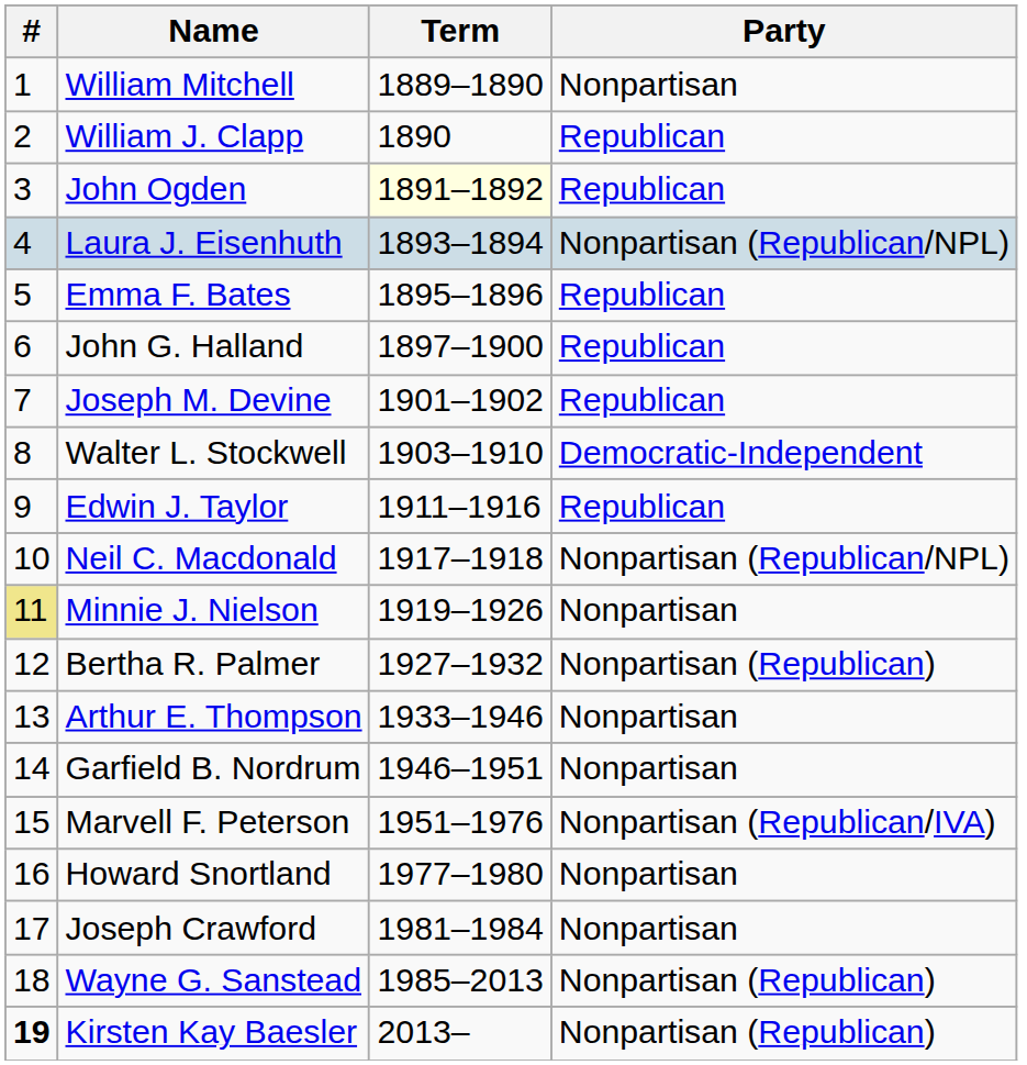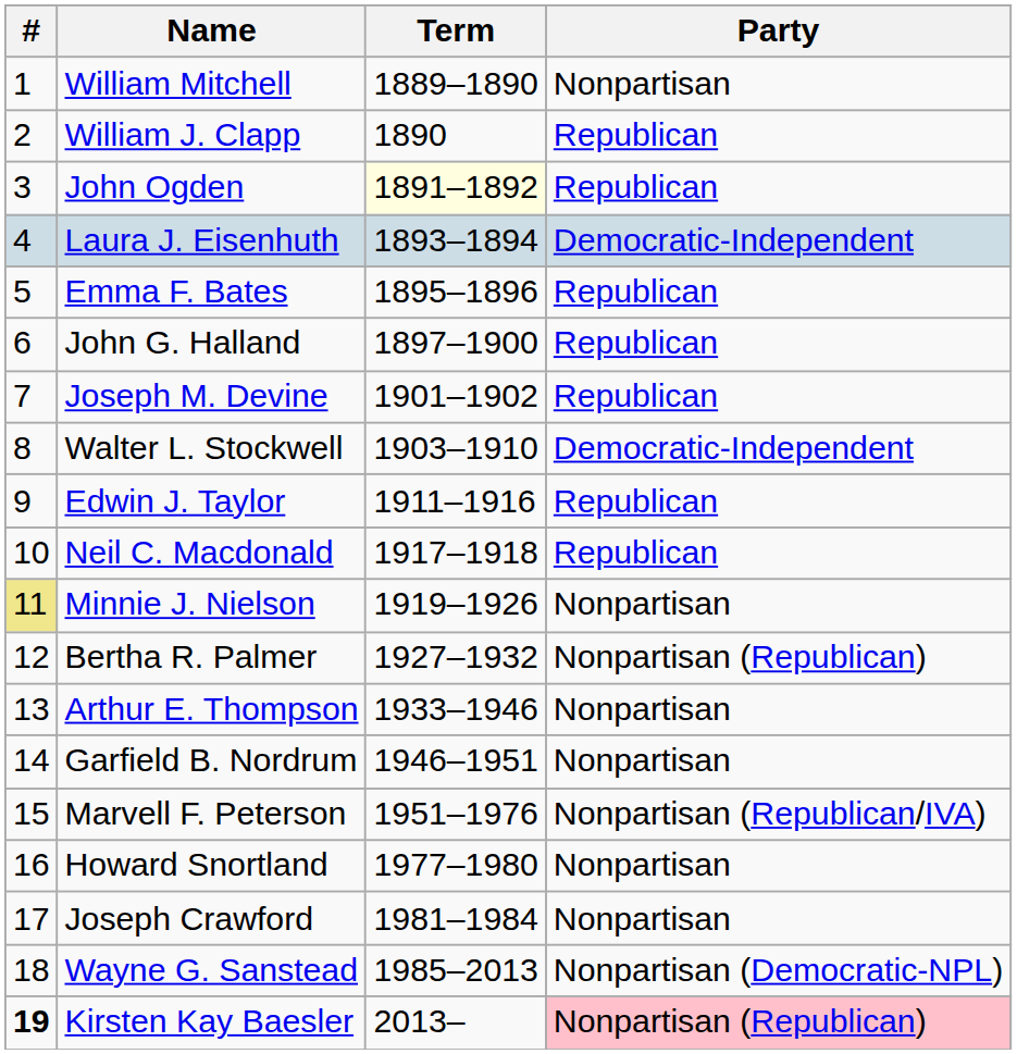Laura J. Eisenhuth | Party: Nonpartisan (Republican/NPL) -> Democratic-Independent
Neil C. Macdonald | Party: Nonpartisan (Republican/NPL) -> Republican
Wayne G. Sanstead | Party: Nonpartisan (Republican) -> Nonpartisan (Democratic-NPL)
Kirsten Kay Baesler | Party: no background -> pink background
